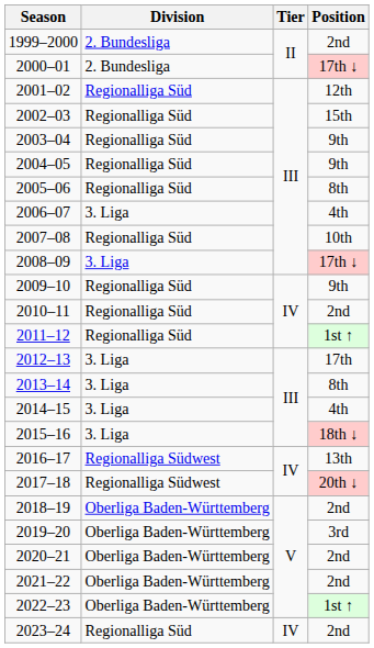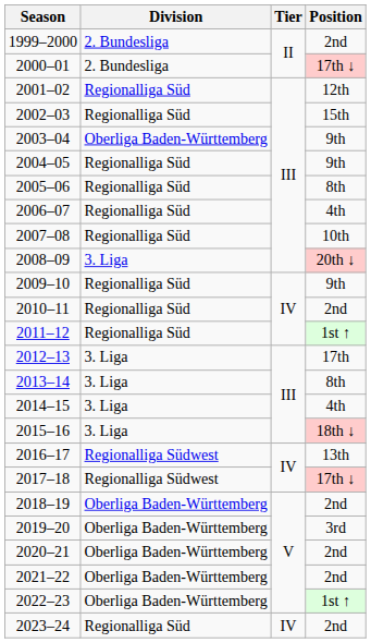2003–04 | Division: Regionalliga Süd -> Oberliga Baden-Württemberg
2006–07 | Division: 3. Liga -> Regionalliga Süd
2008–09 | Position: 17th ↓ -> 20th ↓
2017–18 | Position: 20th ↓ -> 17th ↓
